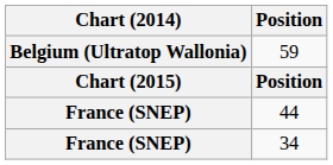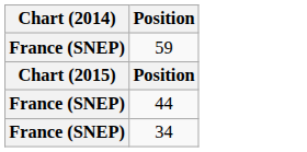59 | Chart (2014): Belgium (Ultratop Wallonia) -> France (SNEP)
